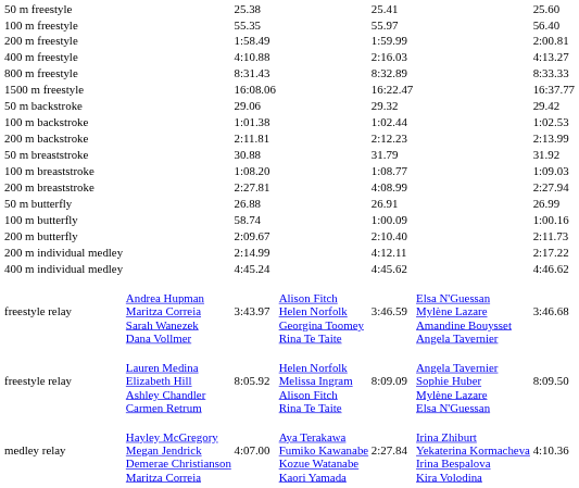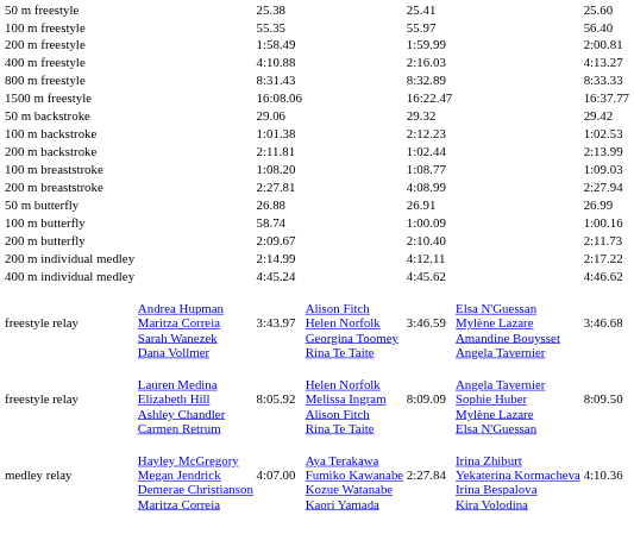100 m backstroke | column 5: 1:02.44 -> 2:12.23
200 m backstroke | column 5: 2:12.23 -> 1:02.44
- row: 50 m breaststroke | 30.88 | 31.79 | 31.92
